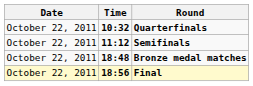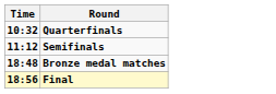- column: Date | October 22, 2011 | October 22, 2011 | October 22, 2011 | October 22, 2011
